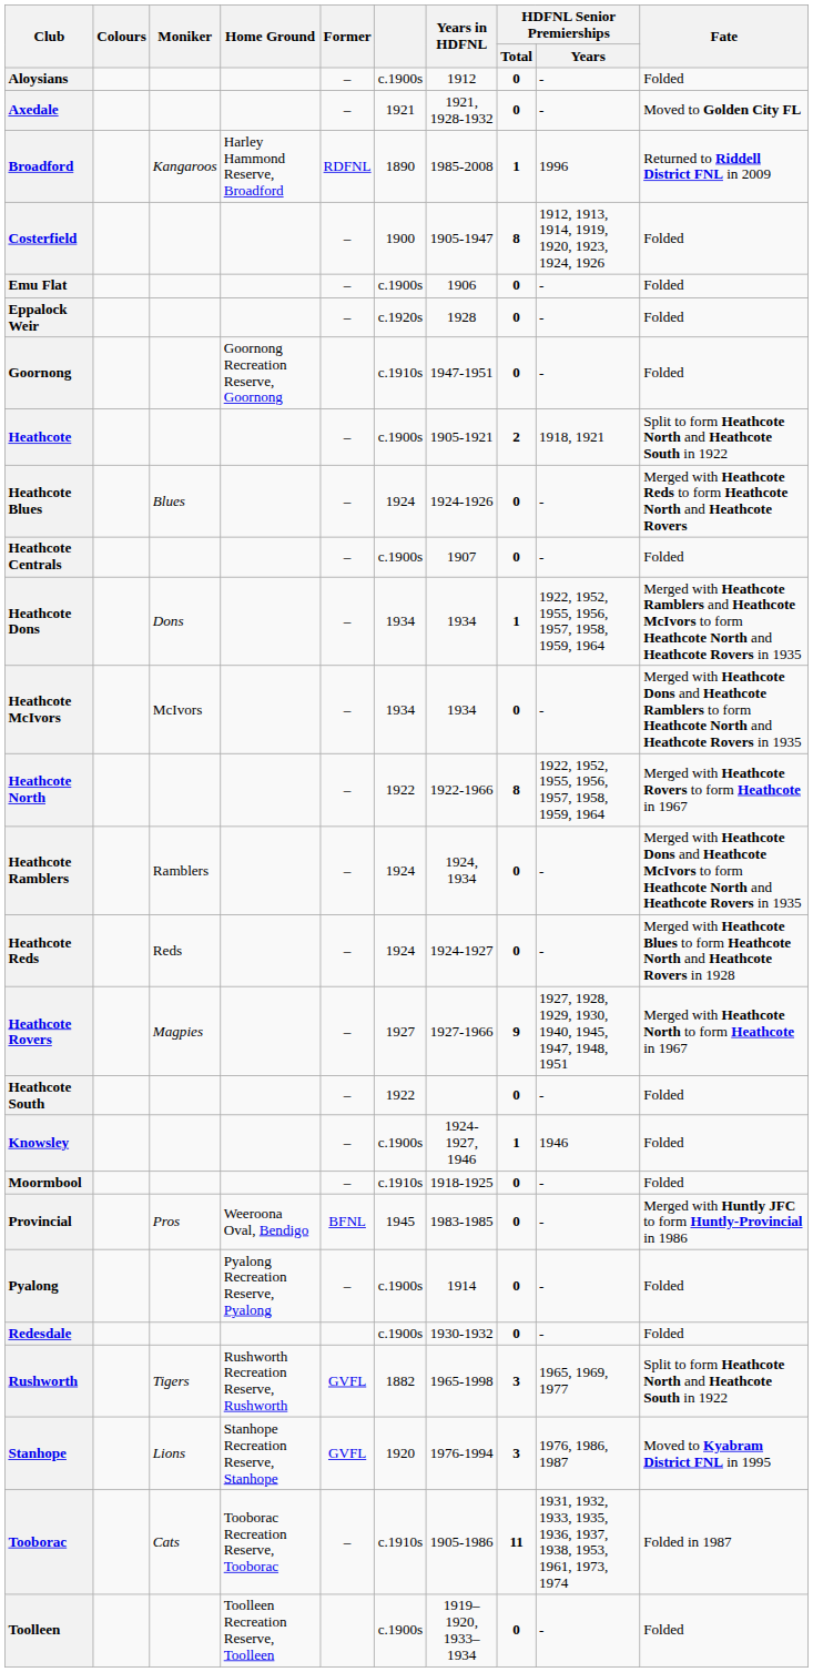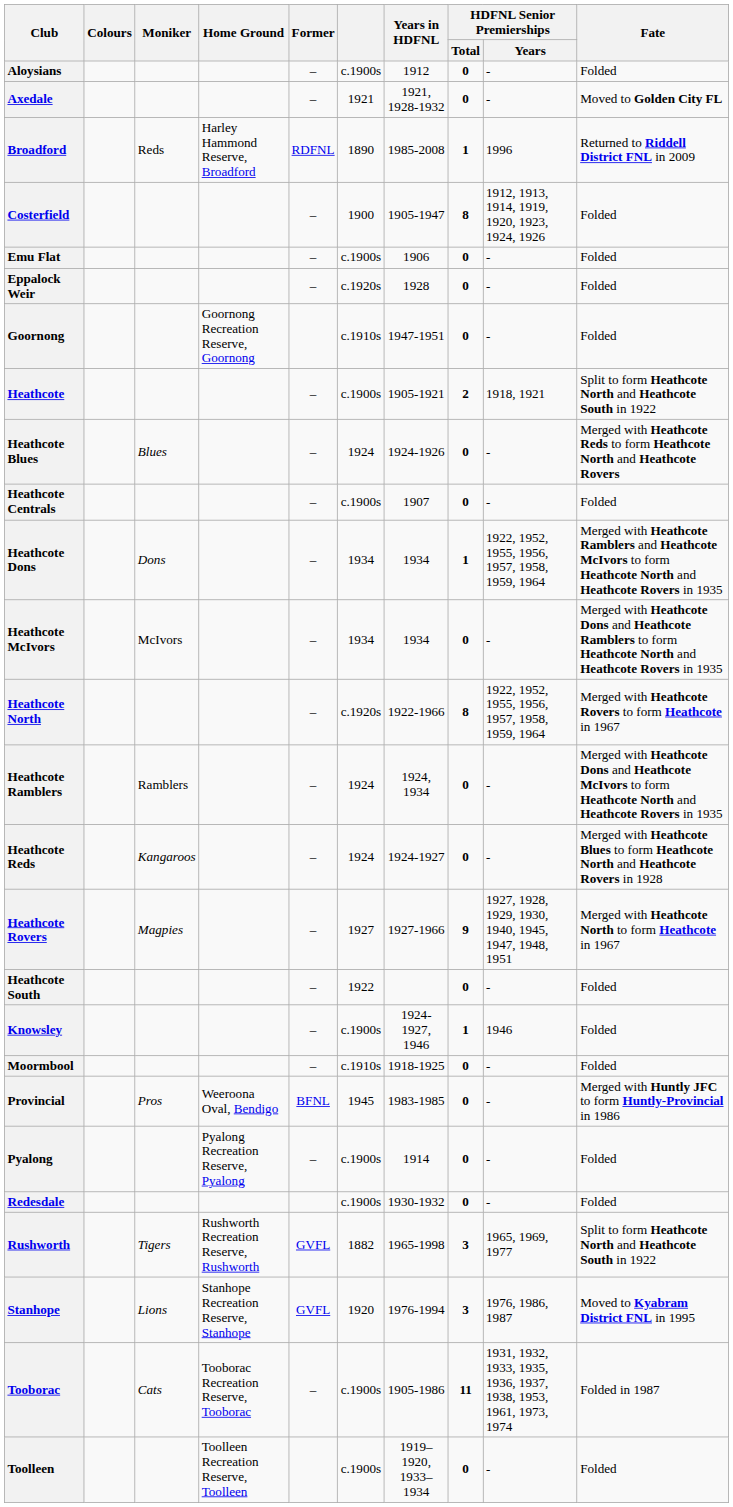Broadford | Moniker: Kangaroos -> Reds
Heathcote North | column 6: 1922 -> c.1920s
Heathcote Reds | Moniker: Reds -> Kangaroos
Tooborac | column 6: c.1910s -> c.1900s
